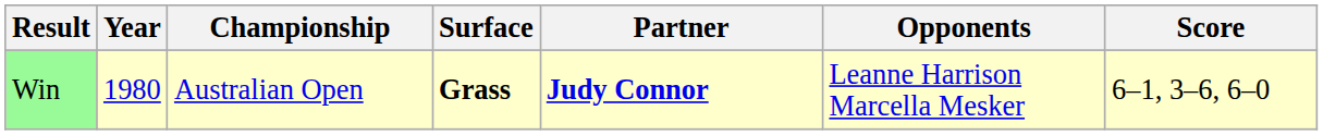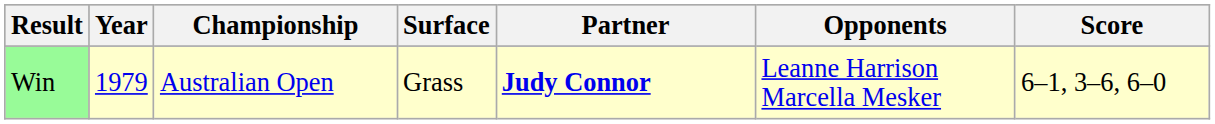Win | Year: 1980 -> 1979
Win | Surface: bold -> normal
